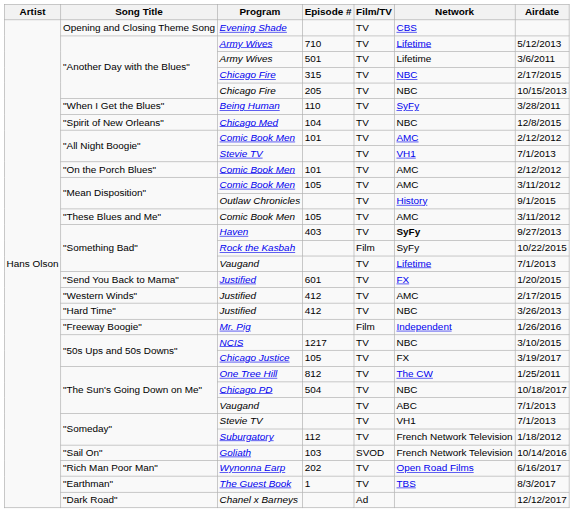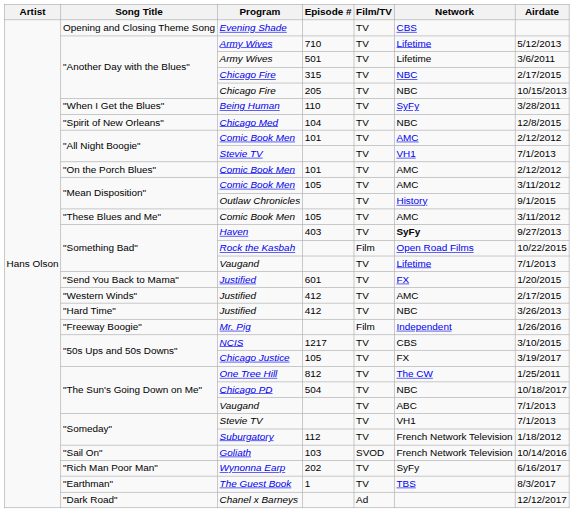Rock the Kasbah | Network: SyFy -> Open Road Films
NCIS | Network: NBC -> CBS
Wynonna Earp | Network: Open Road Films -> SyFy
